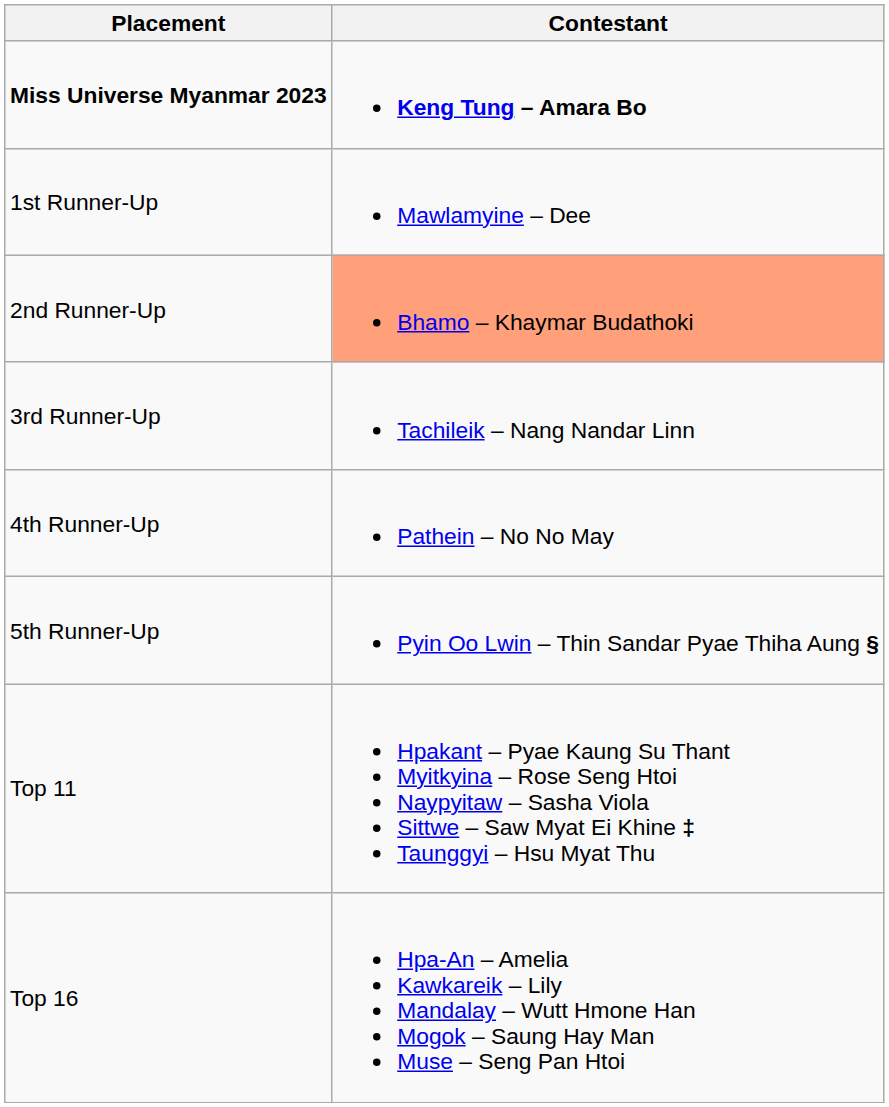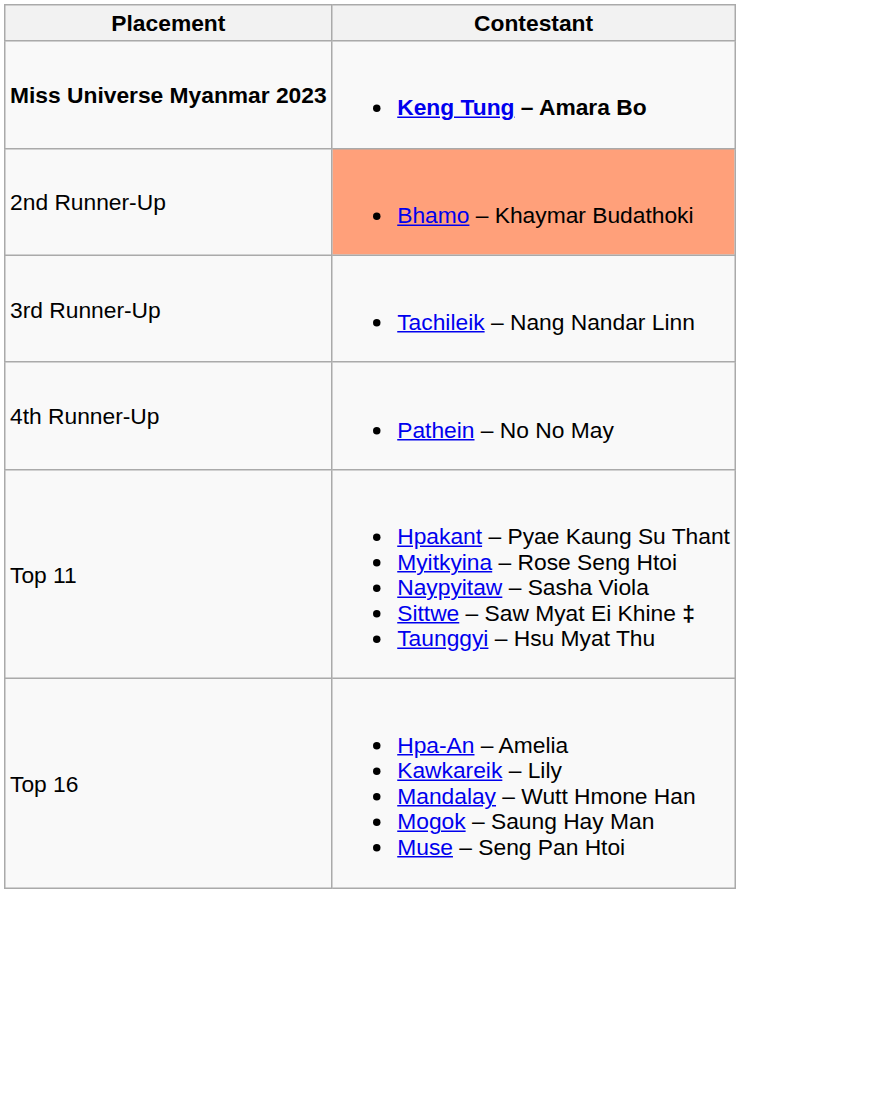- row: 1st Runner-Up | Mawlamyine – Dee
- row: 5th Runner-Up | Pyin Oo Lwin – Thin Sandar Pyae Thiha Aung §
